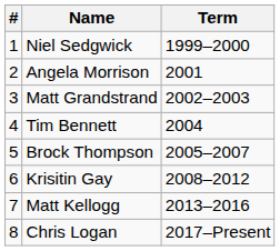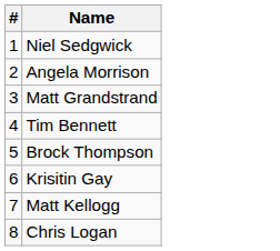- column: Term | 1999–2000 | 2001 | 2002–2003 | 2004 | 2005–2007 | 2008–2012 | 2013–2016 | 2017–Present
